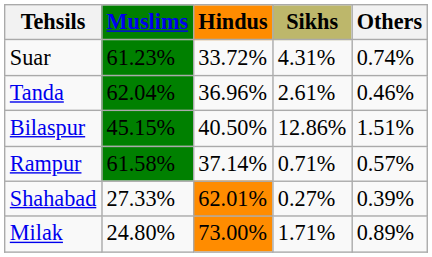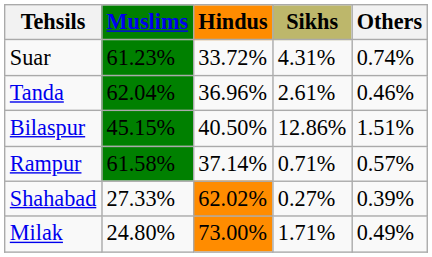Shahabad | Hindus: 62.01% -> 62.02%
Milak | Others: 0.89% -> 0.49%
